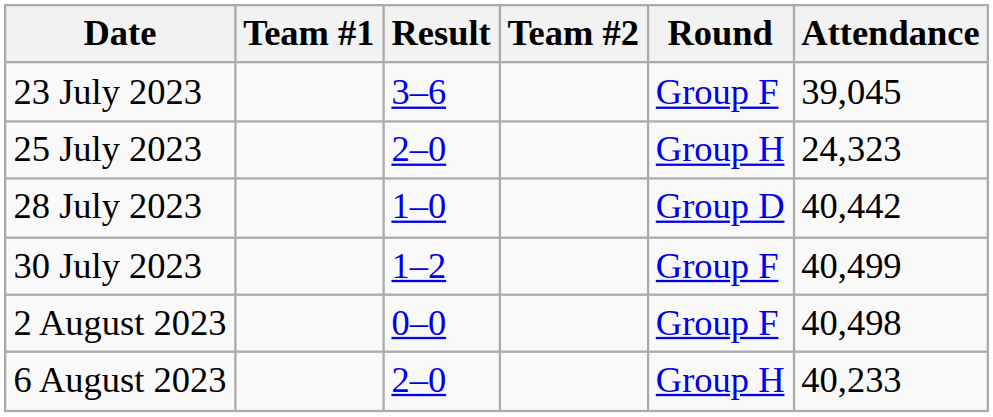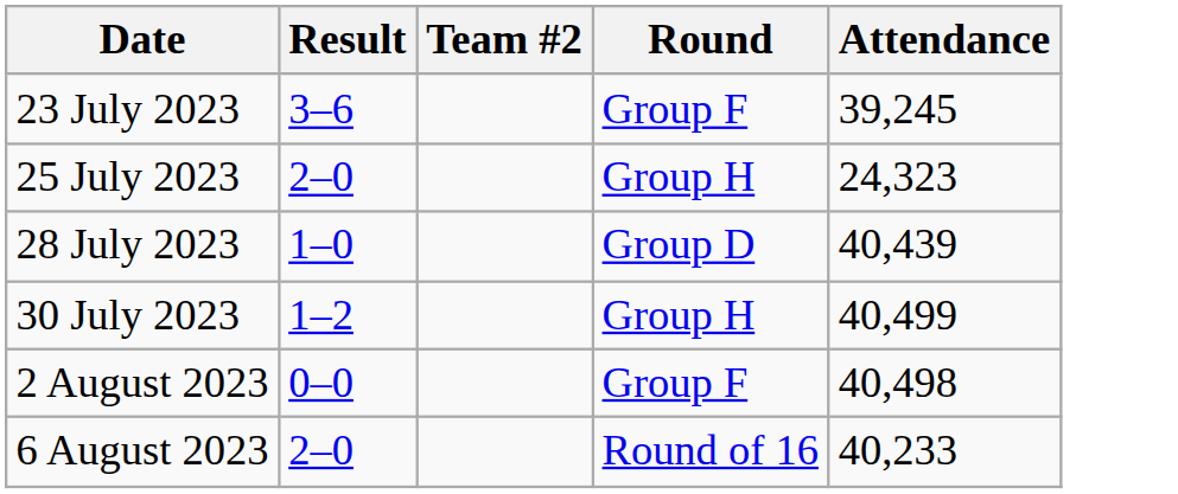- column: Team #1
23 July 2023 | Attendance: 39,045 -> 39,245
28 July 2023 | Attendance: 40,442 -> 40,439
30 July 2023 | Round: Group F -> Group H
6 August 2023 | Round: Group H -> Round of 16
